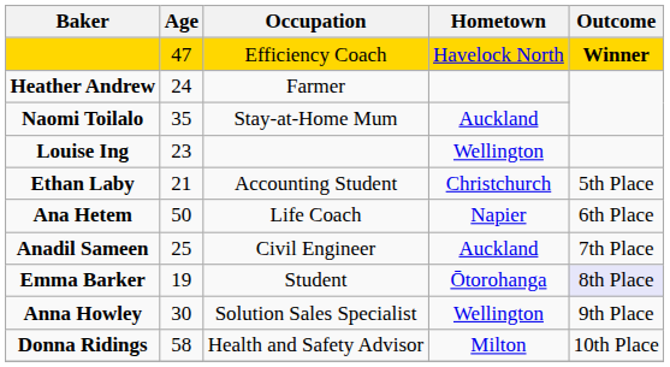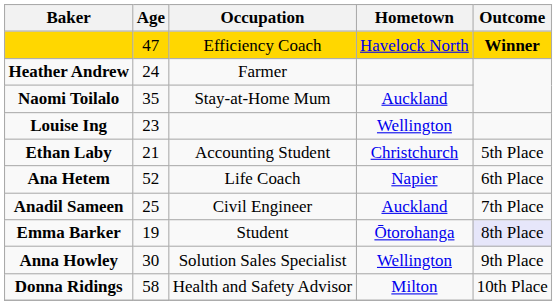Ana Hetem | Age: 50 -> 52
